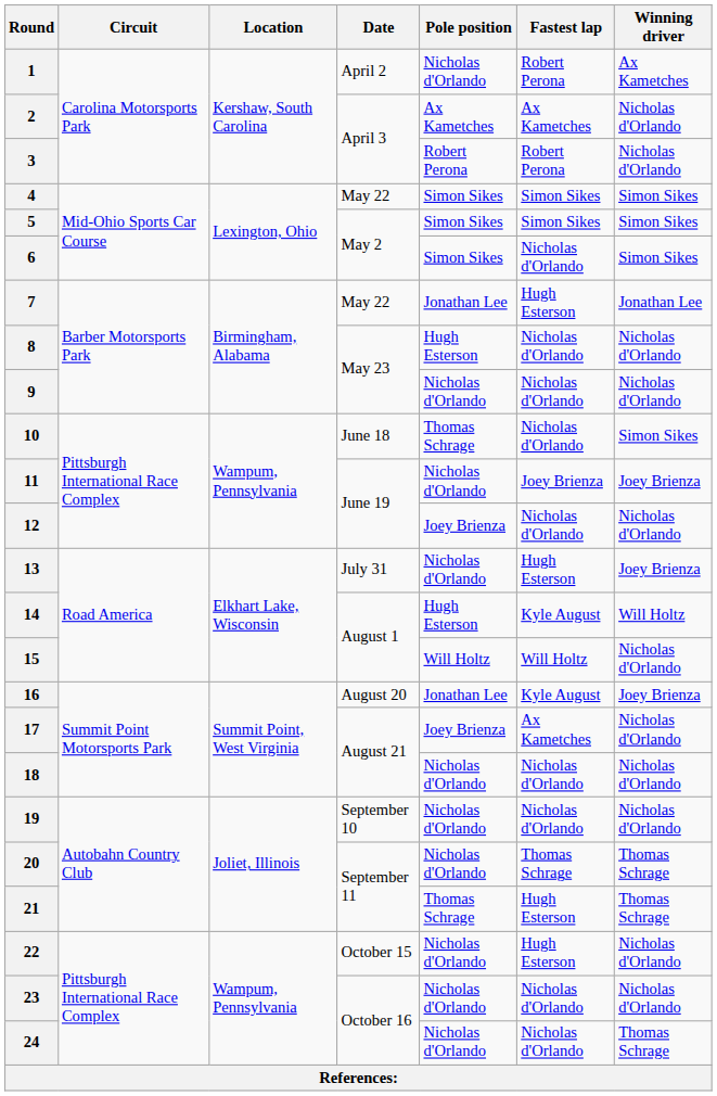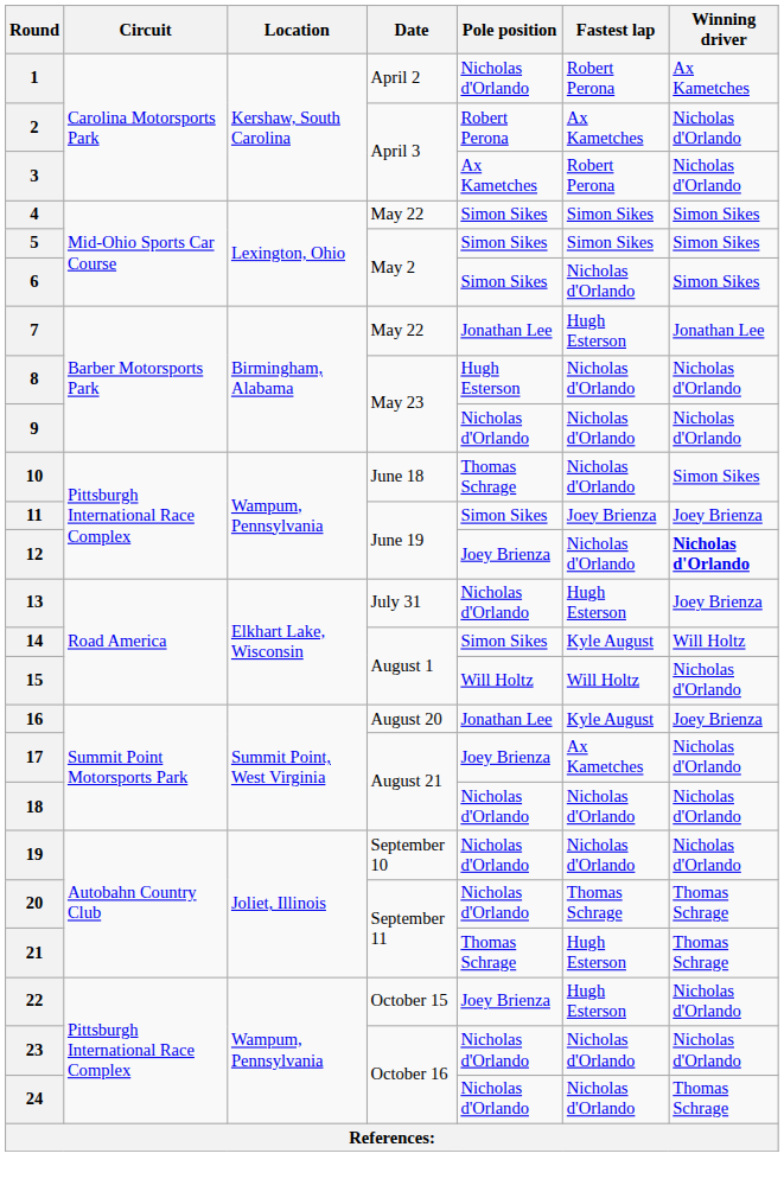2 | Pole position: Ax Kametches -> Robert Perona
3 | Pole position: Robert Perona -> Ax Kametches
11 | Pole position: Nicholas d'Orlando -> Simon Sikes
12 | Winning driver: normal -> bold
14 | Pole position: Hugh Esterson -> Simon Sikes
22 | Pole position: Nicholas d'Orlando -> Joey Brienza
